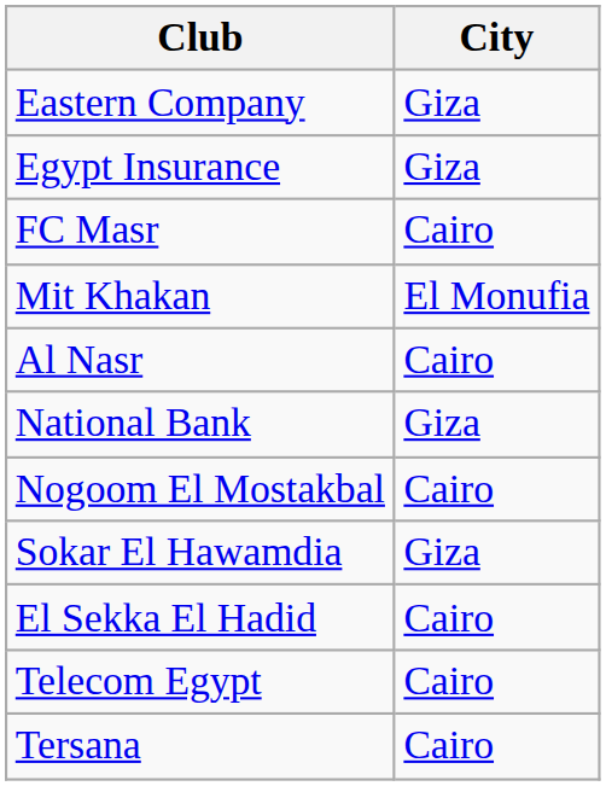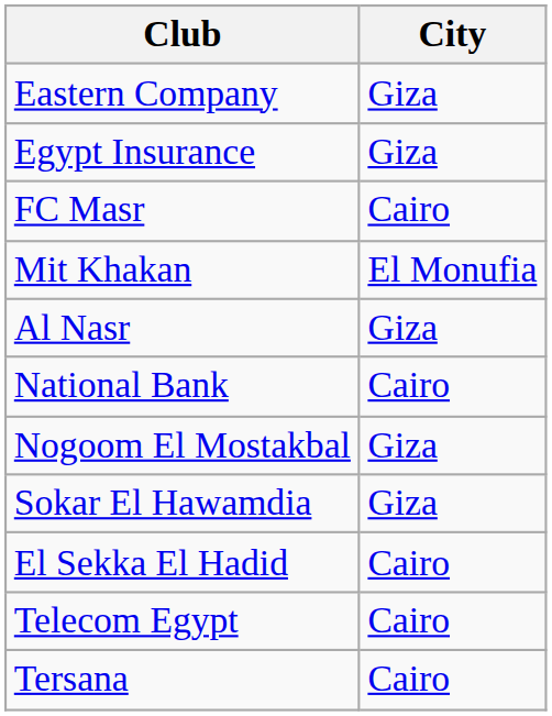Al Nasr | City: Cairo -> Giza
National Bank | City: Giza -> Cairo
Nogoom El Mostakbal | City: Cairo -> Giza
